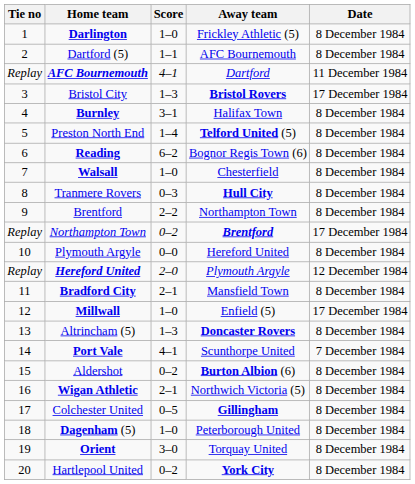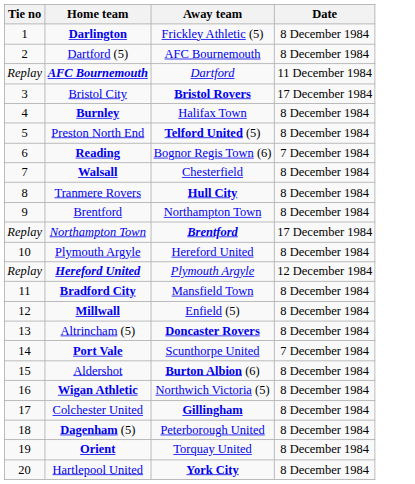- column: Score | 1–0 | 1–1 | 4–1 | 1–3 | 3–1 | 1–4 | 6–2 | 1–0 | 0–3 | 2–2 | 0–2 | 0–0 | 2–0 | 2–1 | 1–0 | 1–3 | 4–1 | 0–2 | 2–1 | 0–5 | 1–0 | 3–0 | 0–2
Reading | Date: 8 December 1984 -> 7 December 1984
Millwall | Date: 17 December 1984 -> 8 December 1984
